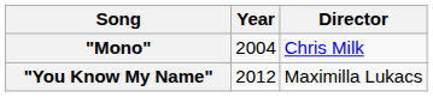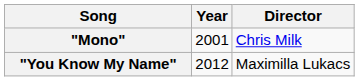"Mono" | Year: 2004 -> 2001
